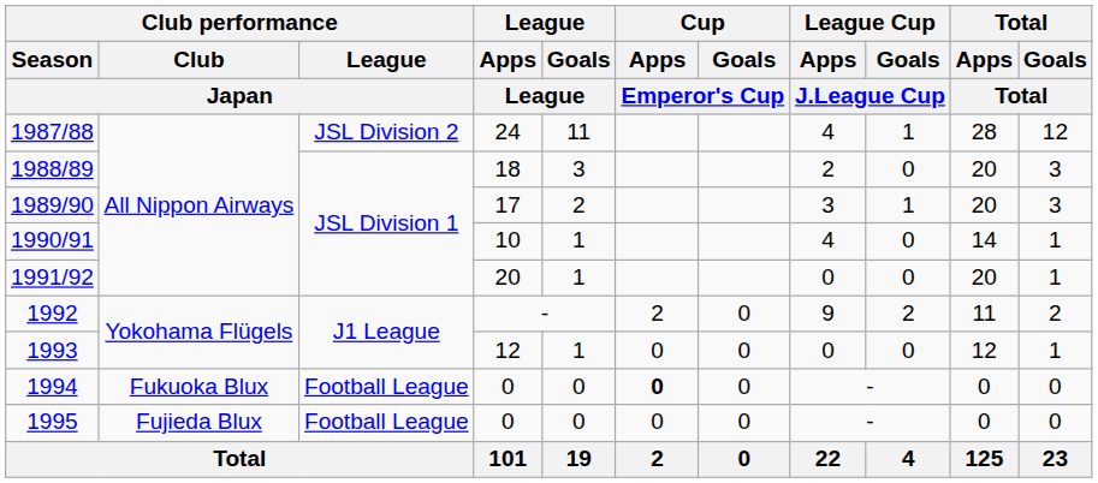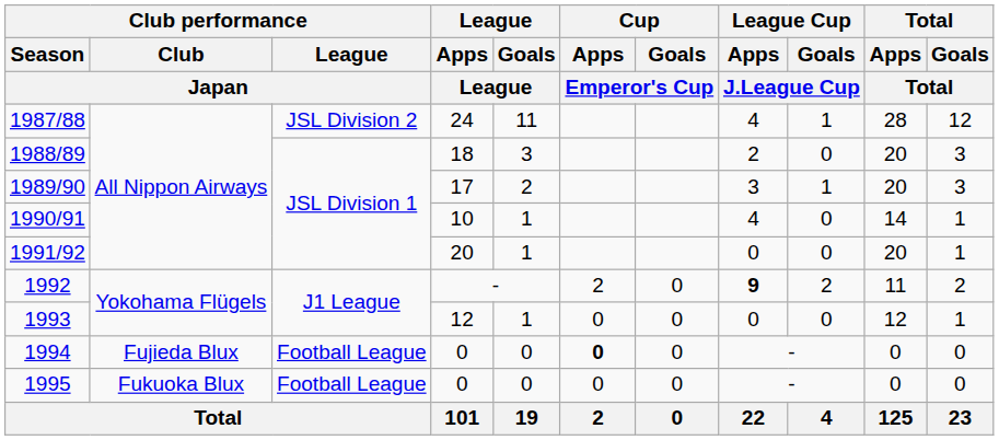1992 | League Cup / Apps / J.League Cup: normal -> bold
1994 | Club performance / Club / Japan: Fukuoka Blux -> Fujieda Blux
1995 | Club performance / Club / Japan: Fujieda Blux -> Fukuoka Blux
